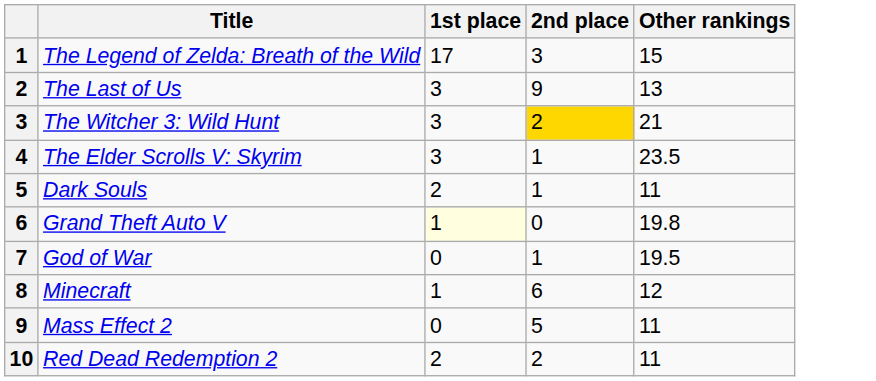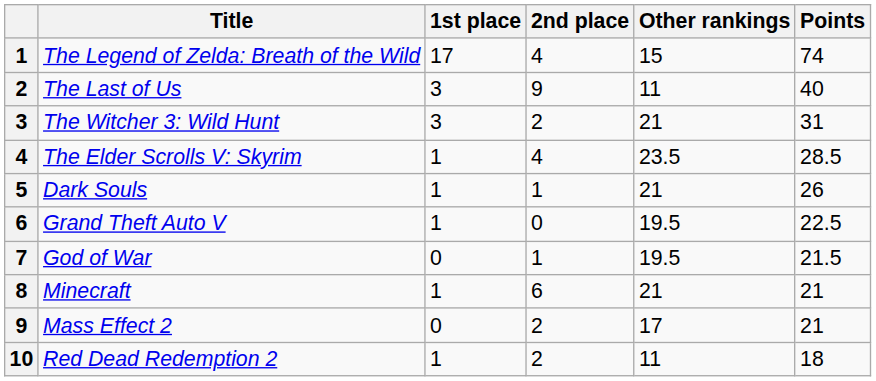+ column: Points | 74 | 40 | 31 | 28.5 | 26 | 22.5 | 21.5 | 21 | 21 | 18
The Legend of Zelda: Breath of the Wild | 2nd place: 3 -> 4
The Last of Us | Other rankings: 13 -> 11
The Witcher 3: Wild Hunt | 2nd place: gold background -> no background
The Elder Scrolls V: Skyrim | 1st place: 3 -> 1
The Elder Scrolls V: Skyrim | 2nd place: 1 -> 4
Dark Souls | 1st place: 2 -> 1
Dark Souls | Other rankings: 11 -> 21
Grand Theft Auto V | 1st place: lightyellow background -> no background
Grand Theft Auto V | Other rankings: 19.8 -> 19.5
Minecraft | Other rankings: 12 -> 21
Mass Effect 2 | 2nd place: 5 -> 2
Mass Effect 2 | Other rankings: 11 -> 17
Red Dead Redemption 2 | 1st place: 2 -> 1
